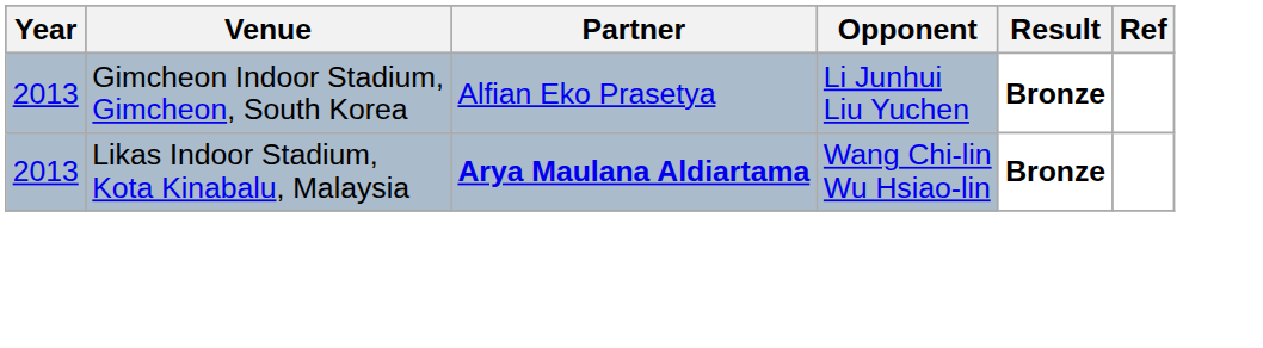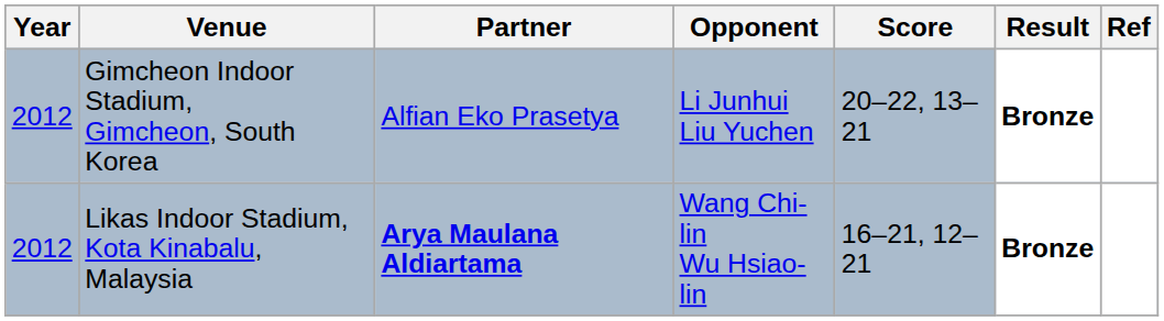+ column: Score | 20–22, 13–21 | 16–21, 12–21
Gimcheon Indoor Stadium, Gimcheon, South Korea | Year: 2013 -> 2012
Likas Indoor Stadium, Kota Kinabalu, Malaysia | Year: 2013 -> 2012
